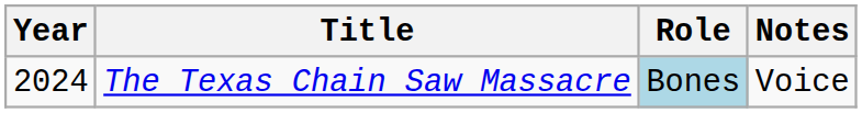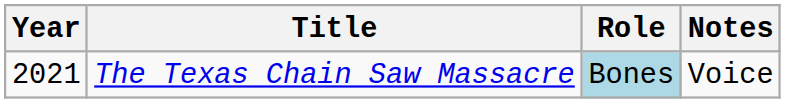The Texas Chain Saw Massacre | Year: 2024 -> 2021
